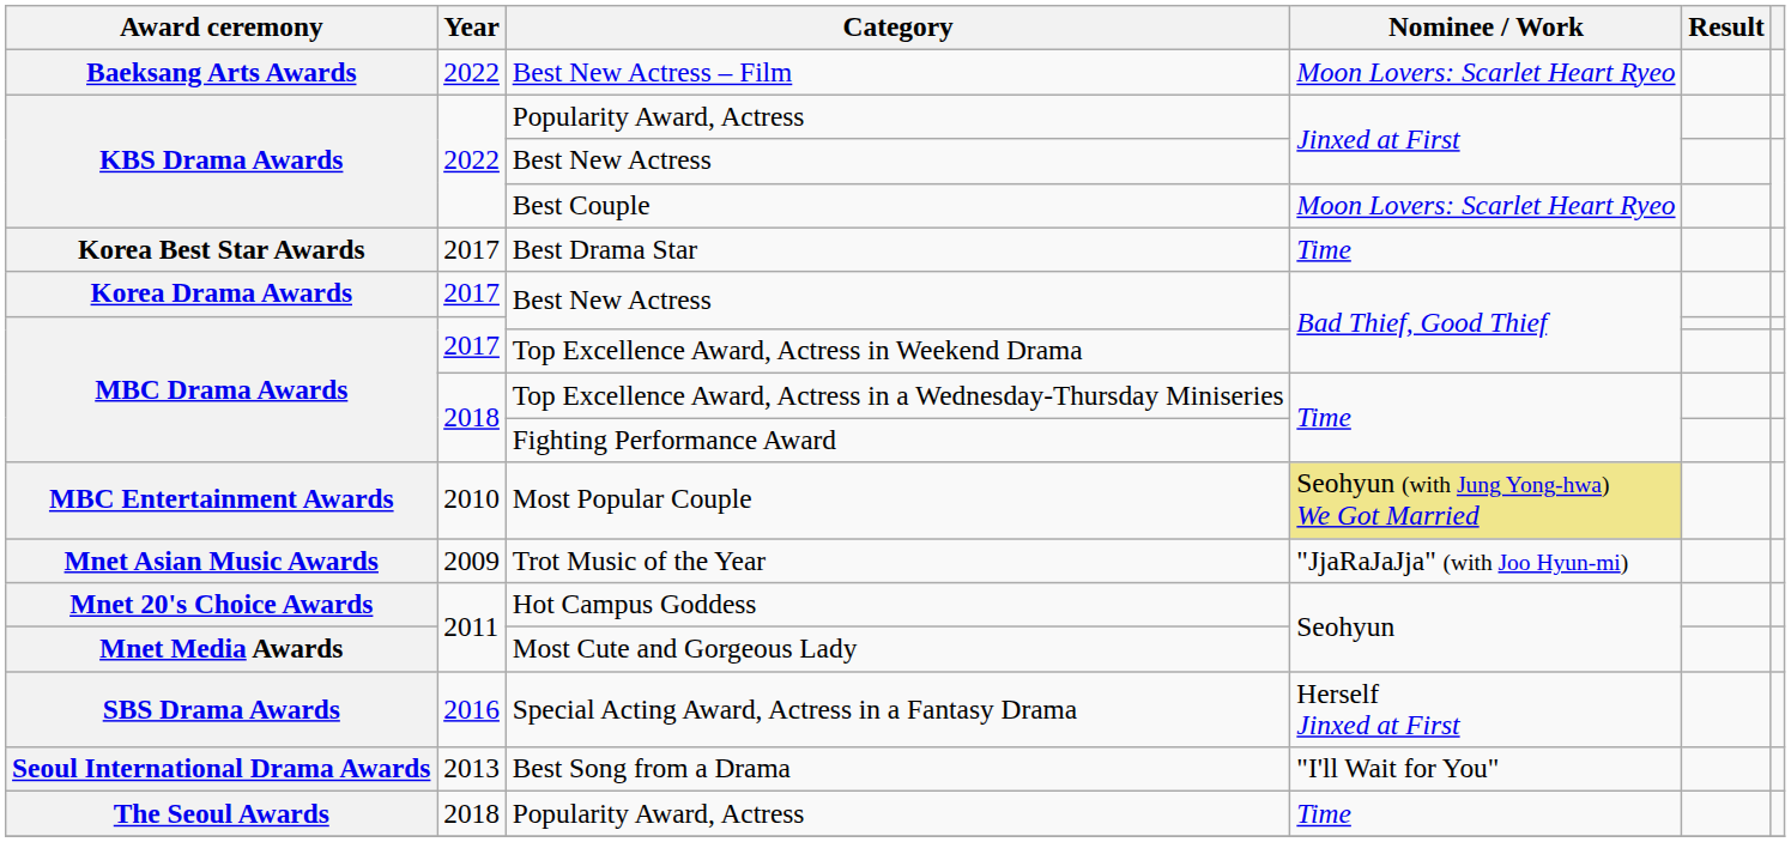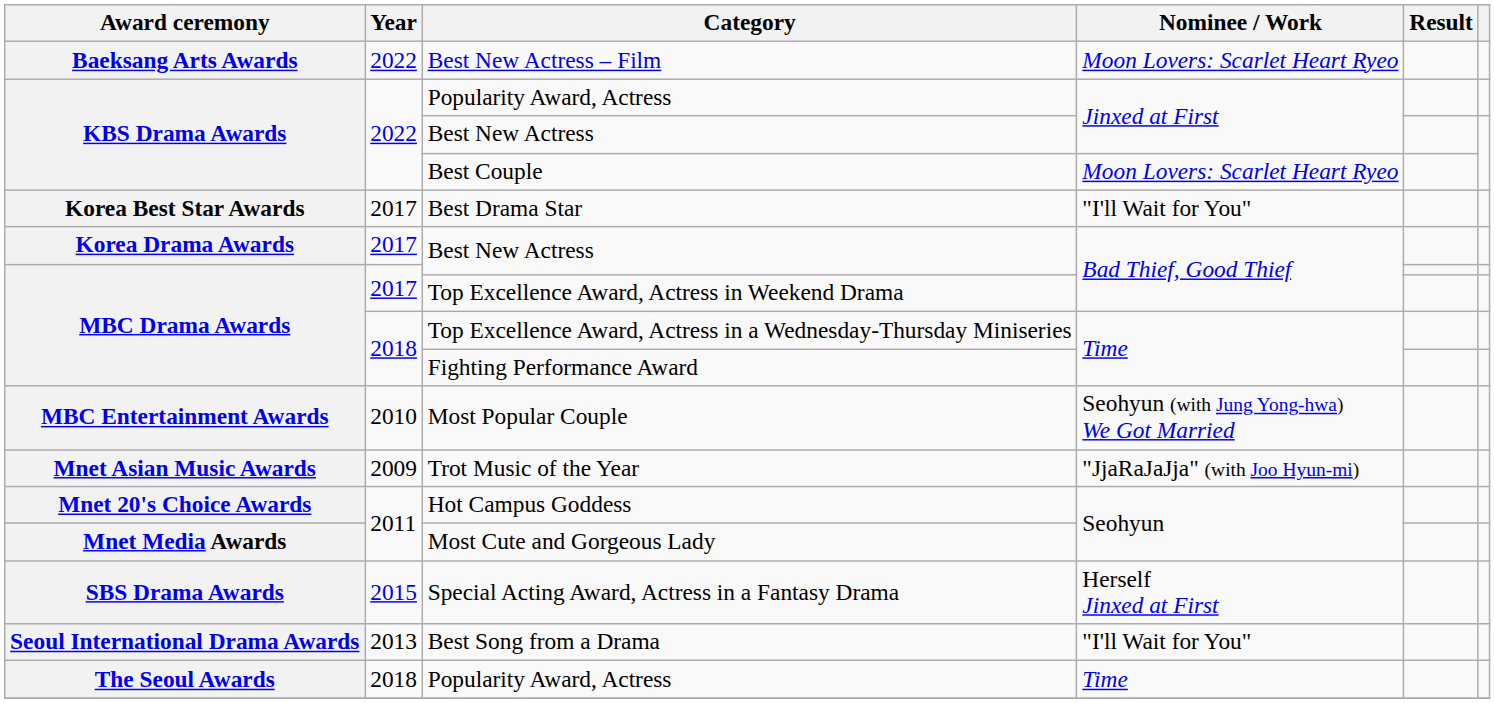Best Drama Star | Nominee / Work: Time -> "I'll Wait for You"
Most Popular Couple | Nominee / Work: khaki background -> no background
Special Acting Award, Actress in a Fantasy Drama | Year: 2016 -> 2015
